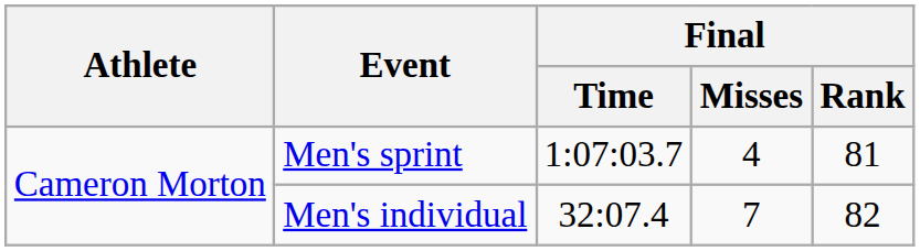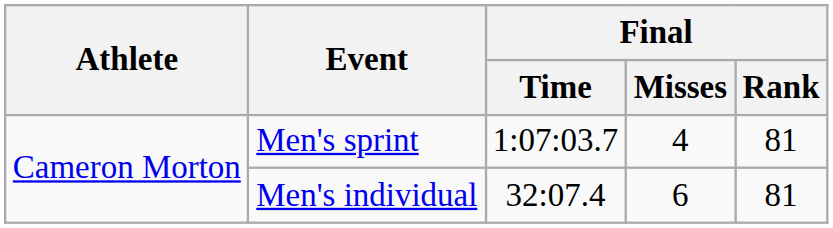Men's individual | Final / Misses: 7 -> 6
Men's individual | Final / Rank: 82 -> 81
